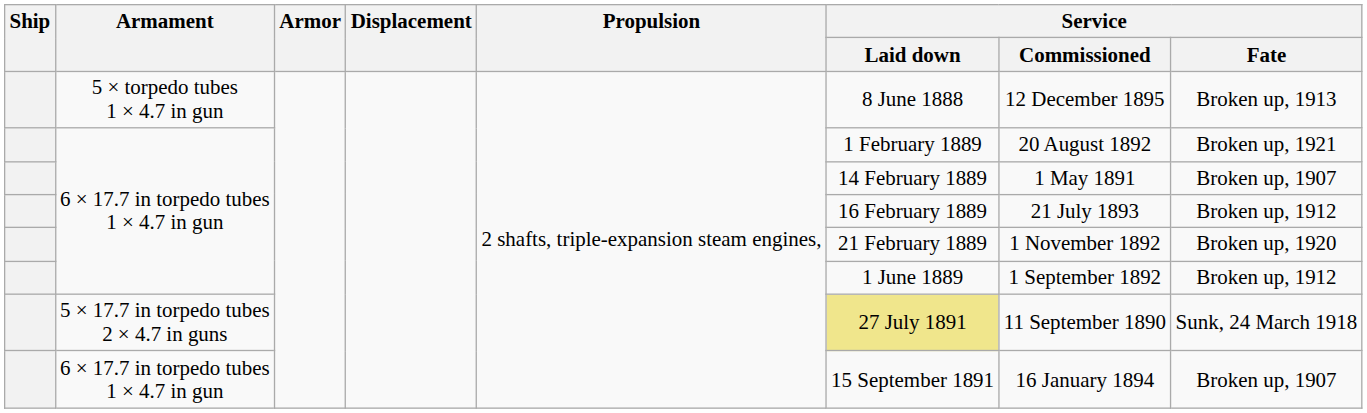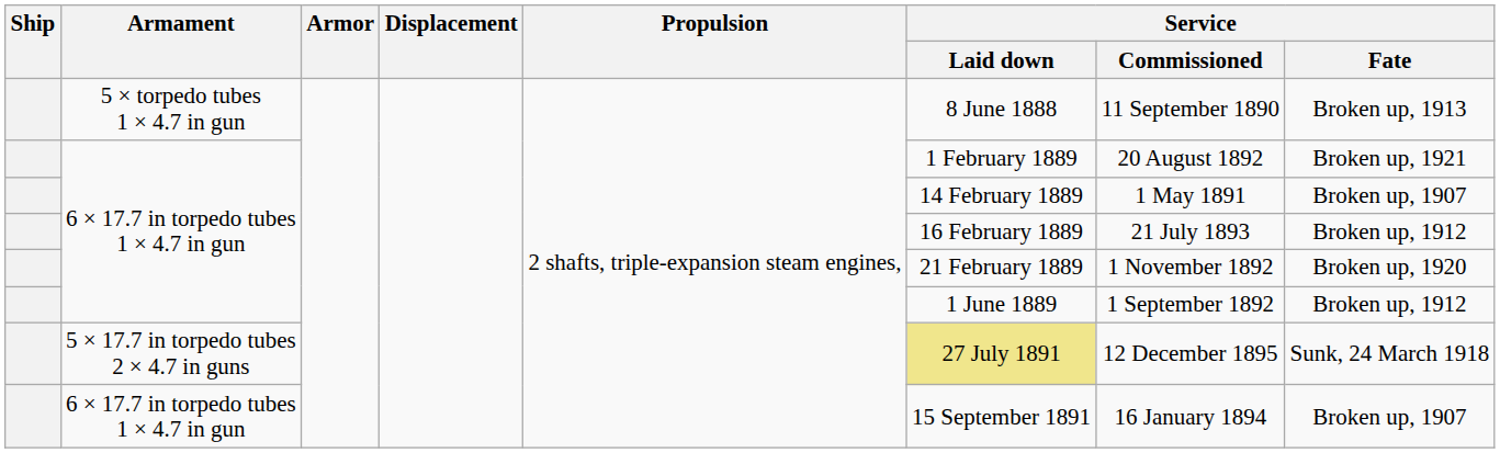5 × torpedo tubes 1 × 4.7 in gun | Service / Commissioned: 12 December 1895 -> 11 September 1890
5 × 17.7 in torpedo tubes 2 × 4.7 in guns | Service / Commissioned: 11 September 1890 -> 12 December 1895
